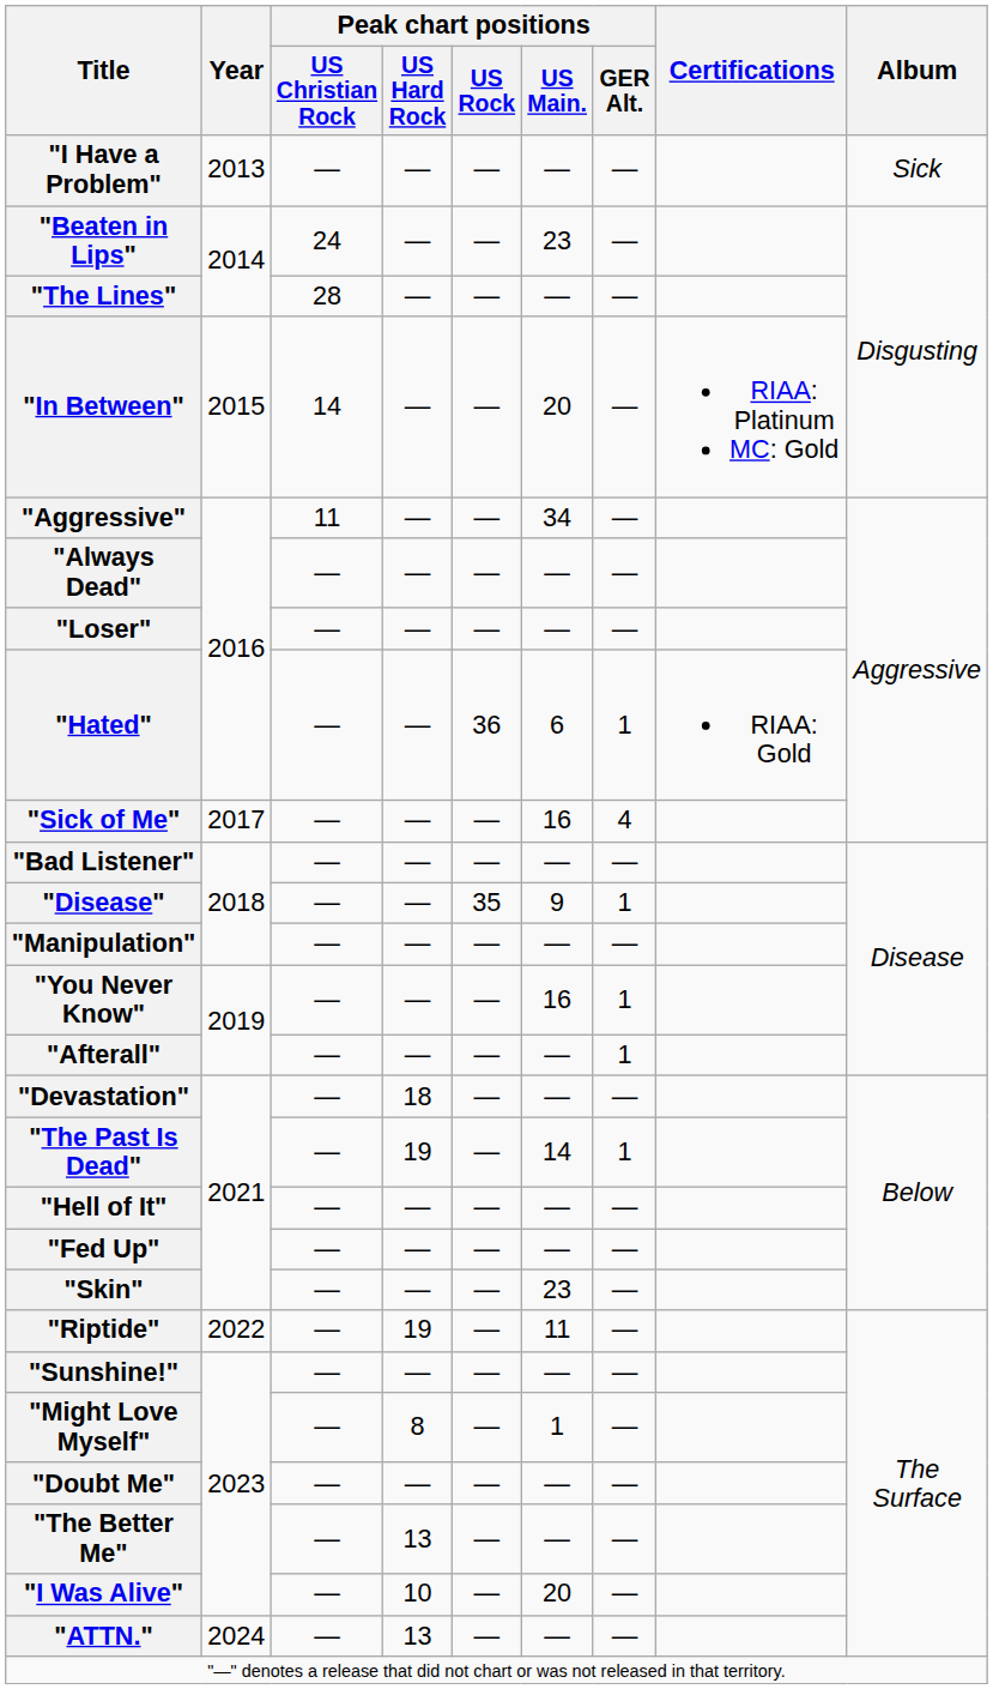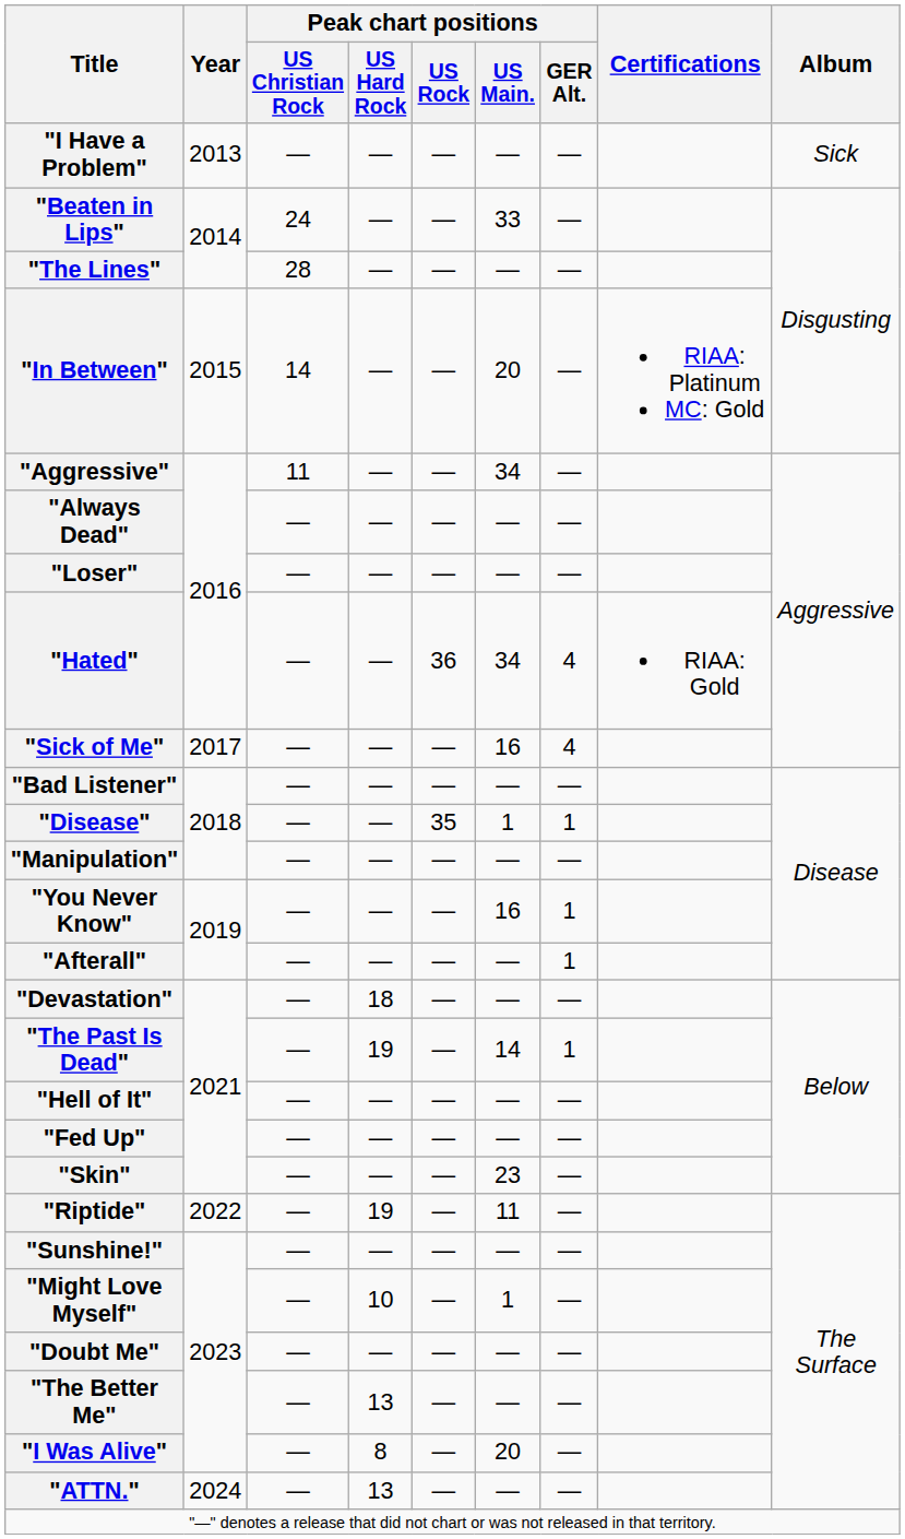"Beaten in Lips" | Peak chart positions / US Main.: 23 -> 33
"Hated" | Peak chart positions / US Main.: 6 -> 34
"Hated" | Peak chart positions / GER Alt.: 1 -> 4
"Disease" | Peak chart positions / US Main.: 9 -> 1
"Might Love Myself" | Peak chart positions / US Hard Rock: 8 -> 10
"I Was Alive" | Peak chart positions / US Hard Rock: 10 -> 8
